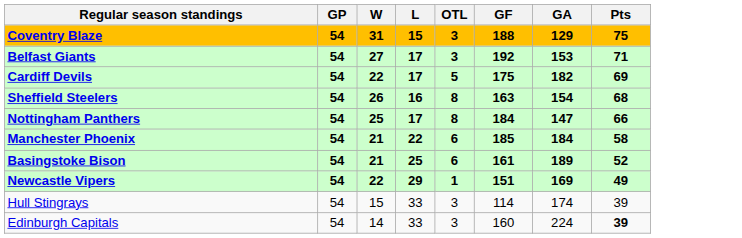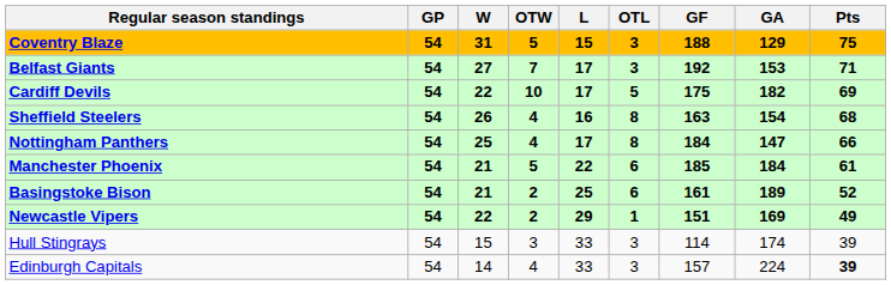+ column: OTW | 5 | 7 | 10 | 4 | 4 | 5 | 2 | 2 | 3 | 4
Manchester Phoenix | Pts: 58 -> 61
Edinburgh Capitals | GF: 160 -> 157
